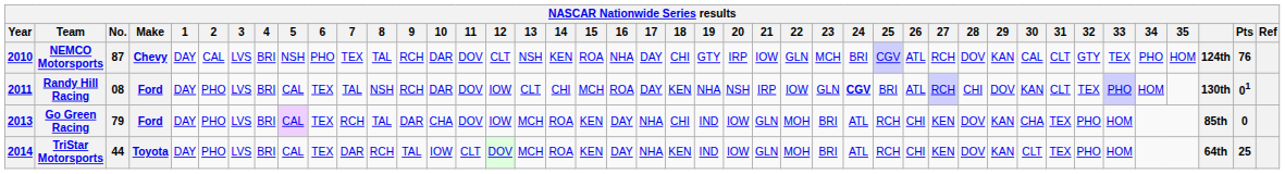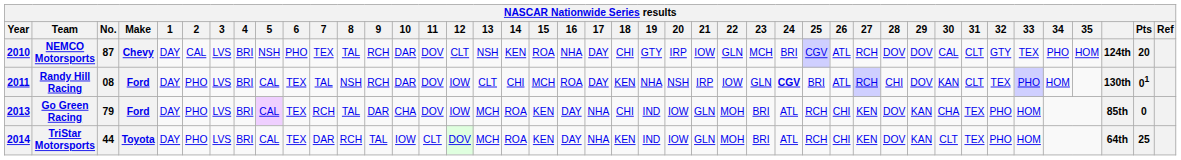NEMCO Motorsports | 29: KAN -> DOV
NEMCO Motorsports | Pts: 76 -> 20
